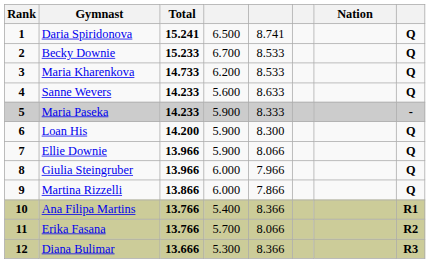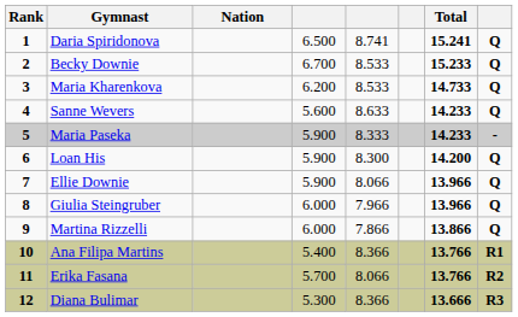columns swapped: Nation <-> Total
